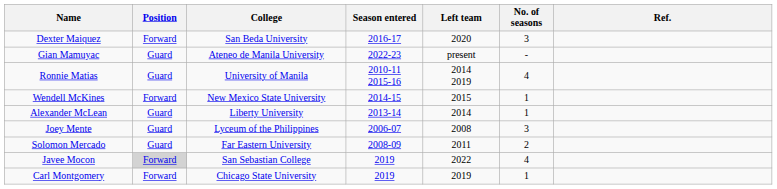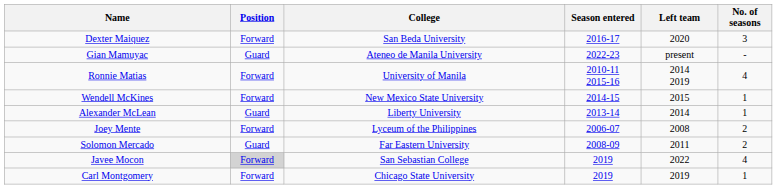- column: Ref.
Ronnie Matias | Position: Guard -> Forward
Joey Mente | Position: Guard -> Forward
Joey Mente | No. of seasons: 3 -> 2
